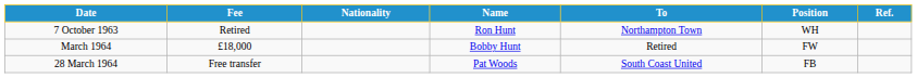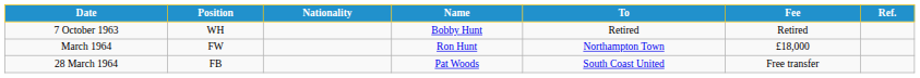columns swapped: Position <-> Fee
7 October 1963 | Name: Ron Hunt -> Bobby Hunt
7 October 1963 | To: Northampton Town -> Retired
March 1964 | Name: Bobby Hunt -> Ron Hunt
March 1964 | To: Retired -> Northampton Town
